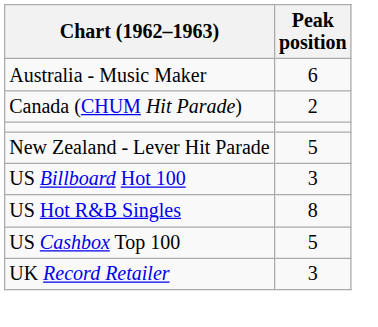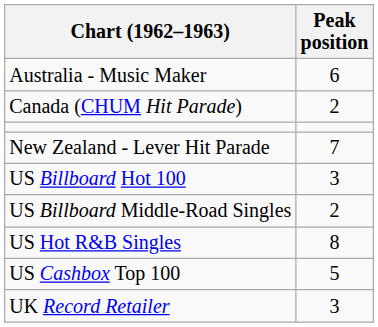New Zealand - Lever Hit Parade | Peak position: 5 -> 7
+ row: US Billboard Middle-Road Singles | 2
